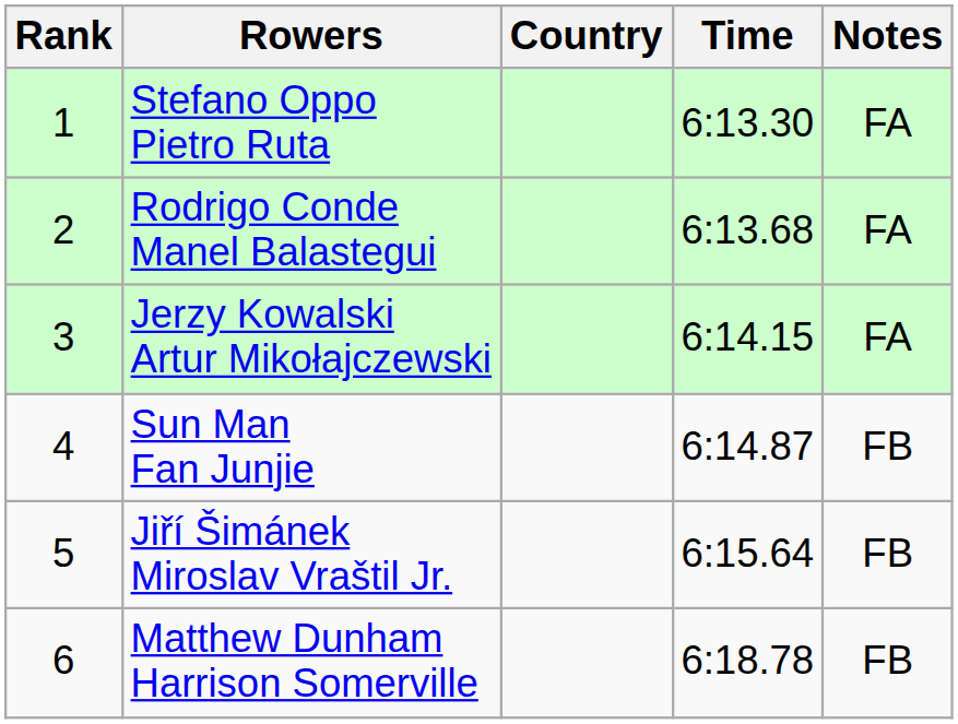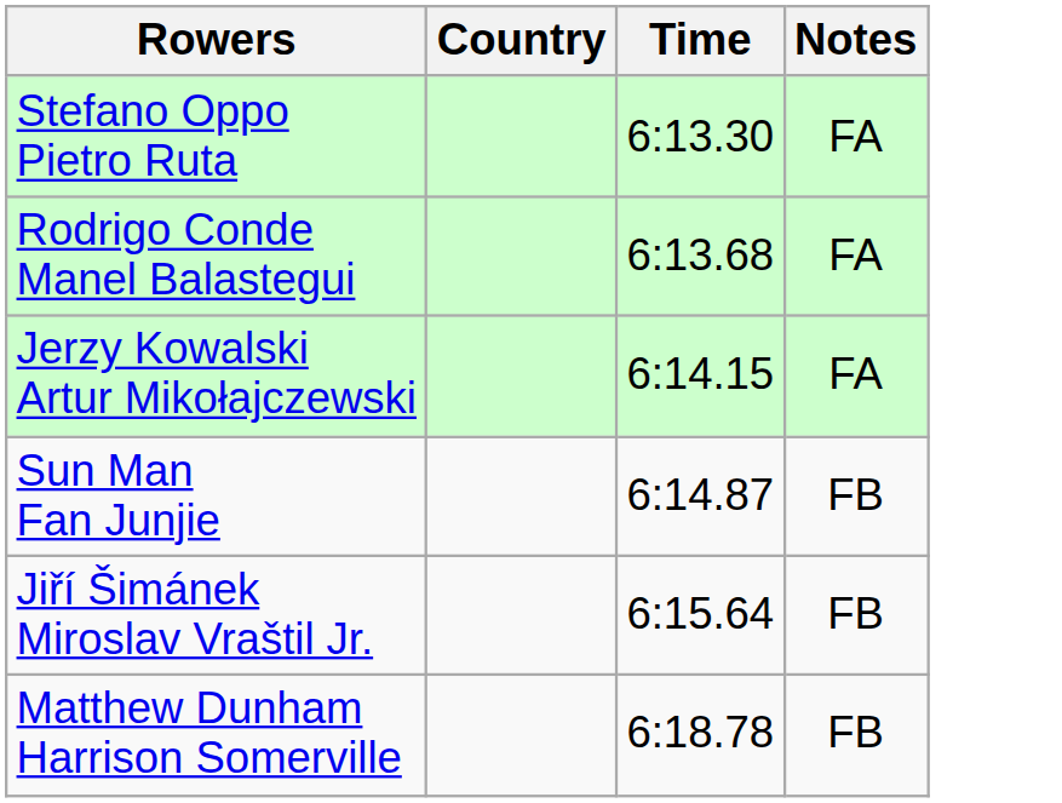- column: Rank | 1 | 2 | 3 | 4 | 5 | 6
